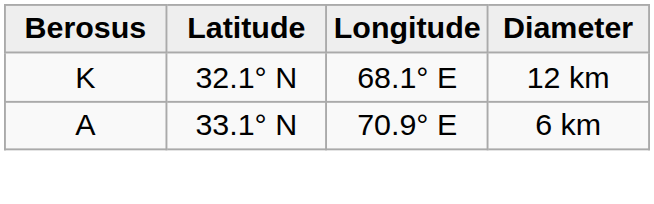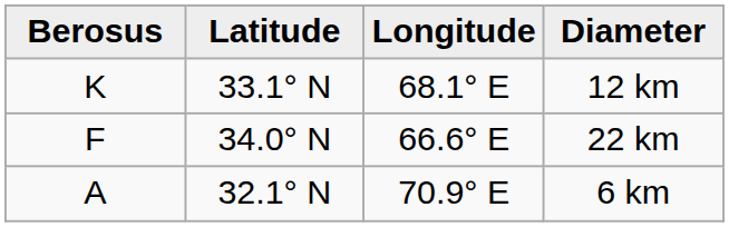12 km | Latitude: 32.1° N -> 33.1° N
+ row: F | 34.0° N | 66.6° E | 22 km
6 km | Latitude: 33.1° N -> 32.1° N
